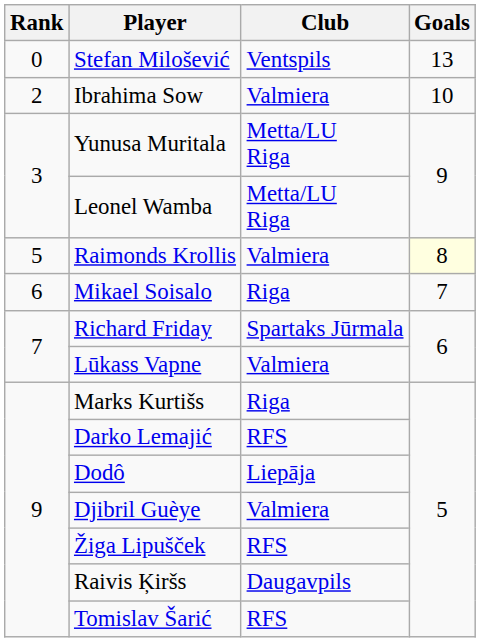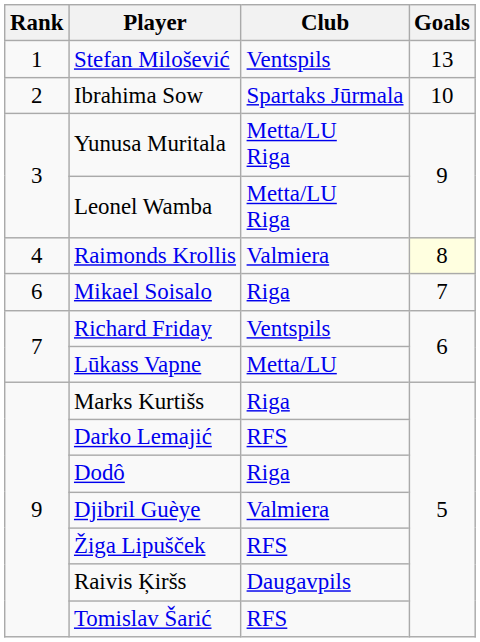Stefan Milošević | Rank: 0 -> 1
Ibrahima Sow | Club: Valmiera -> Spartaks Jūrmala
Raimonds Krollis | Rank: 5 -> 4
Richard Friday | Club: Spartaks Jūrmala -> Ventspils
Lūkass Vapne | Club: Valmiera -> Metta/LU
Dodô | Club: Liepāja -> Riga
